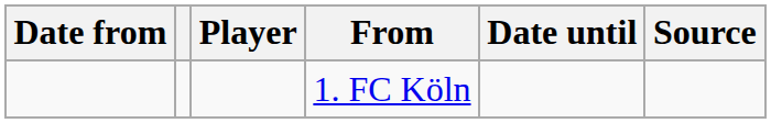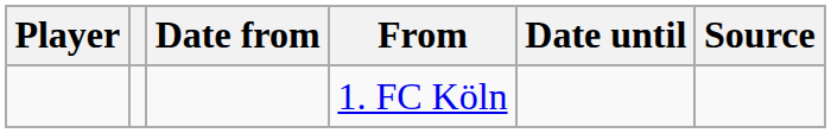columns swapped: Date from <-> Player
